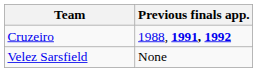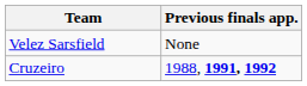rows swapped: Velez Sarsfield <-> Cruzeiro
